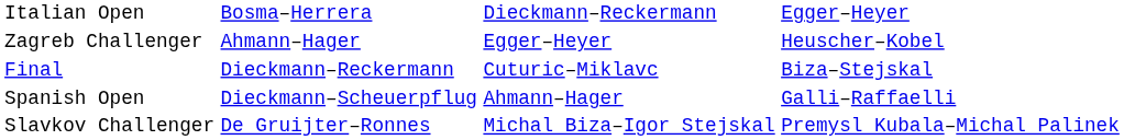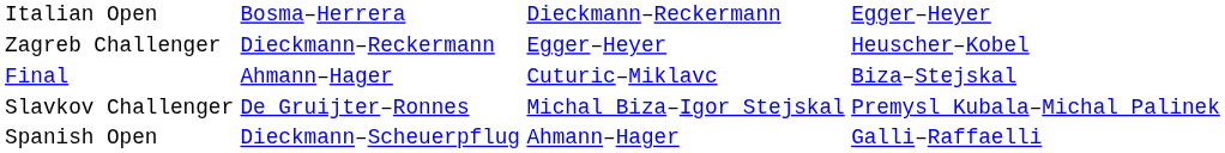Zagreb Challenger | column 2: Ahmann–Hager -> Dieckmann–Reckermann
Final | column 2: Dieckmann–Reckermann -> Ahmann–Hager
rows swapped: Slavkov Challenger <-> Spanish Open
